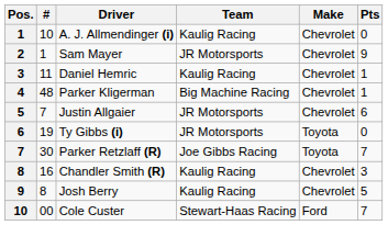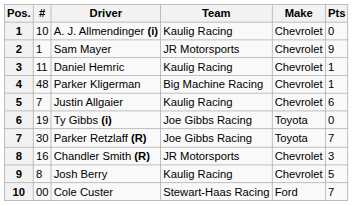Justin Allgaier | Team: JR Motorsports -> Kaulig Racing
Ty Gibbs (i) | Team: JR Motorsports -> Joe Gibbs Racing
Chandler Smith (R) | Team: Kaulig Racing -> JR Motorsports
